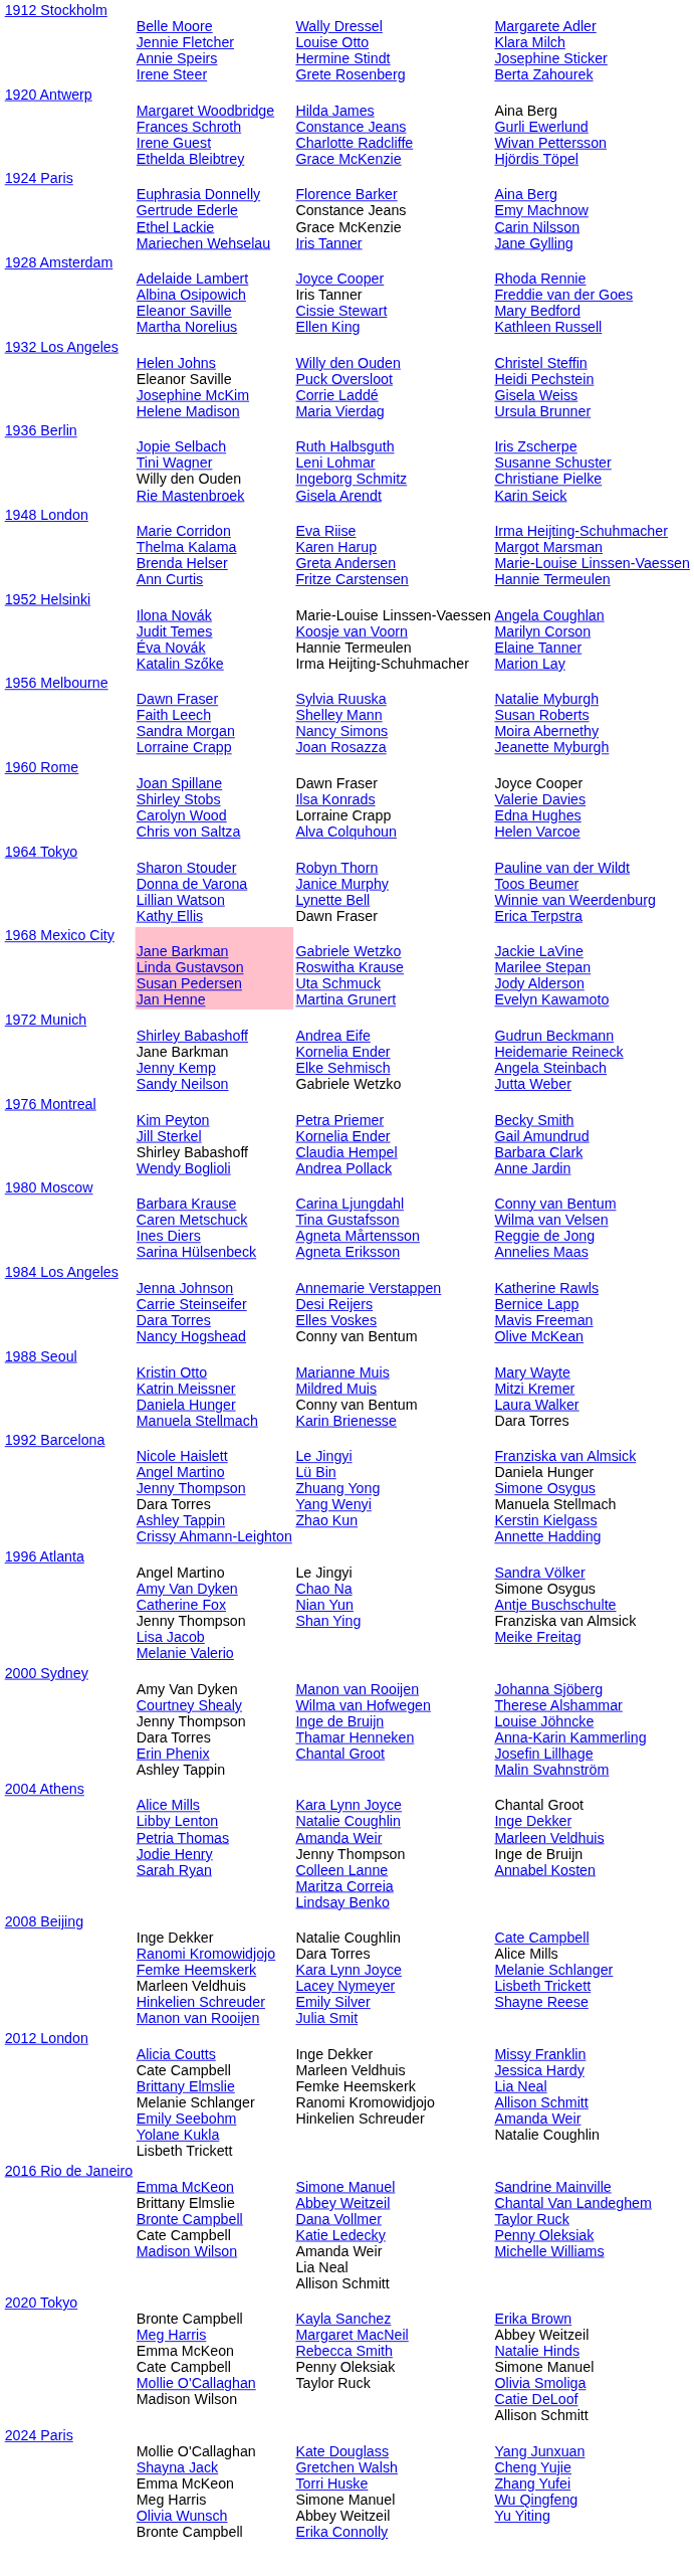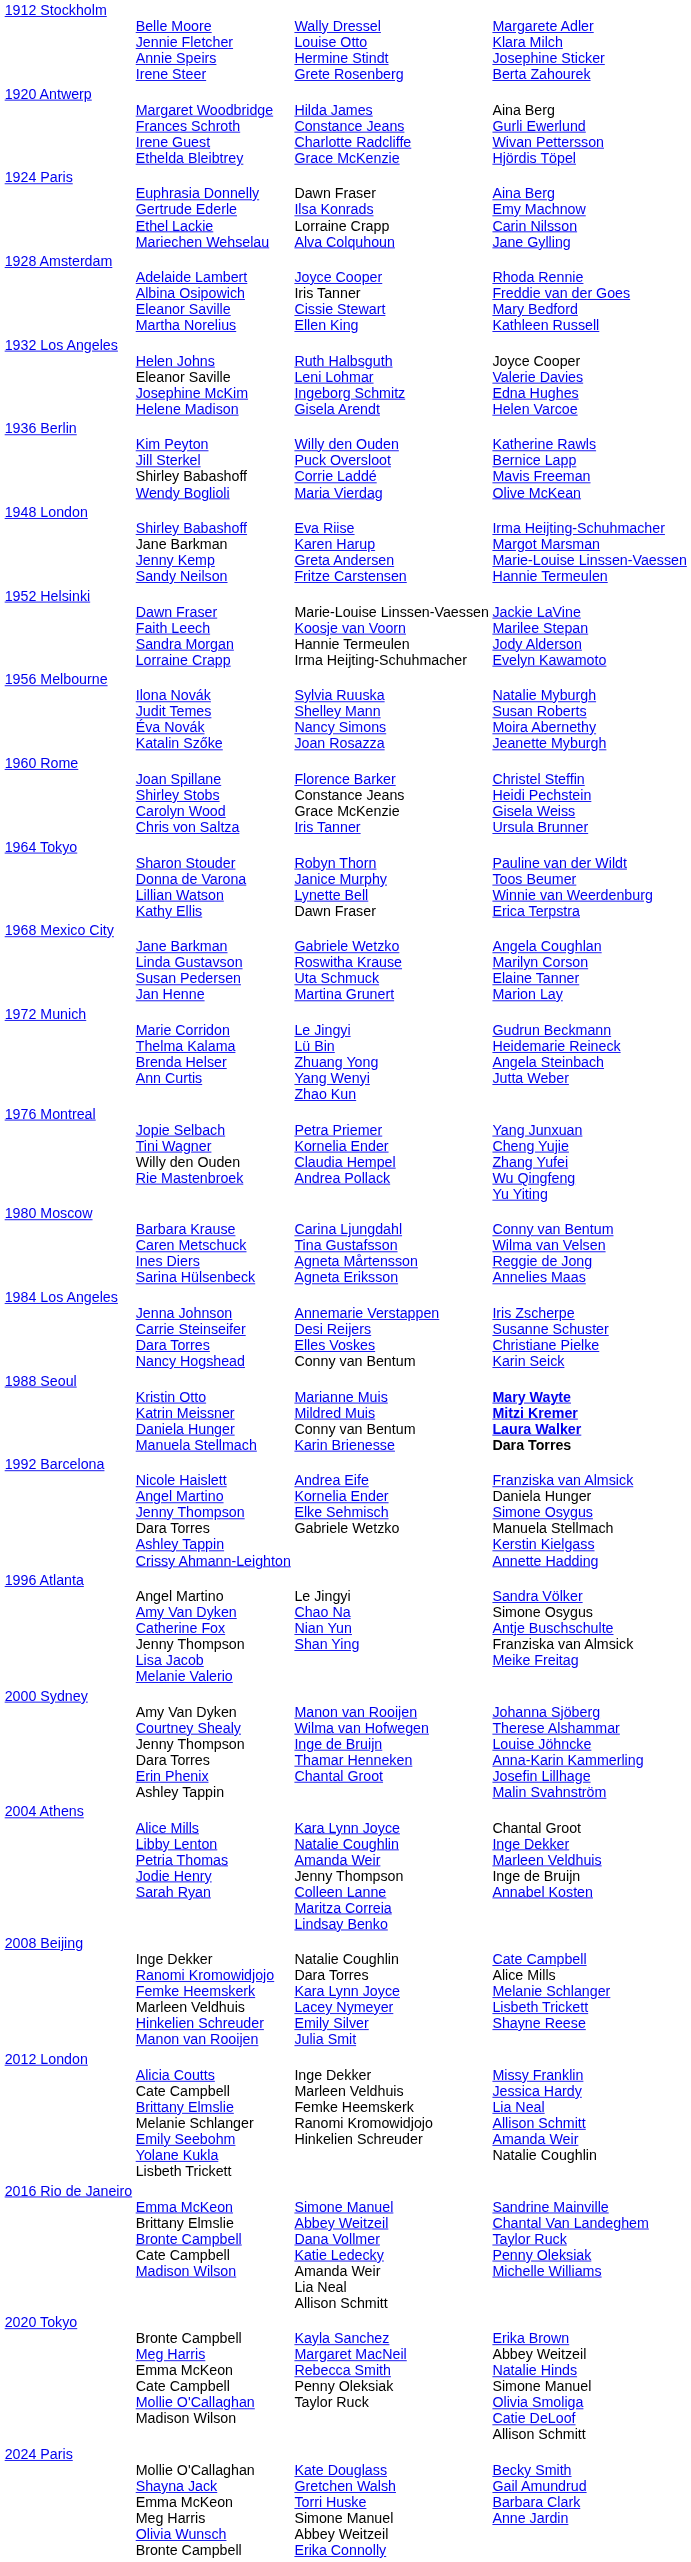1924 Paris | column 3: Florence Barker Constance Jeans Grace McKenzie Iris Tanner -> Dawn Fraser Ilsa Konrads Lorraine Crapp Alva Colquhoun
1932 Los Angeles | column 3: Willy den Ouden Puck Oversloot Corrie Laddé Maria Vierdag -> Ruth Halbsguth Leni Lohmar Ingeborg Schmitz Gisela Arendt
1932 Los Angeles | column 4: Christel Steffin Heidi Pechstein Gisela Weiss Ursula Brunner -> Joyce Cooper Valerie Davies Edna Hughes Helen Varcoe
1936 Berlin | column 2: Jopie Selbach Tini Wagner Willy den Ouden Rie Mastenbroek -> Kim Peyton Jill Sterkel Shirley Babashoff Wendy Boglioli
1936 Berlin | column 3: Ruth Halbsguth Leni Lohmar Ingeborg Schmitz Gisela Arendt -> Willy den Ouden Puck Oversloot Corrie Laddé Maria Vierdag
1936 Berlin | column 4: Iris Zscherpe Susanne Schuster Christiane Pielke Karin Seick -> Katherine Rawls Bernice Lapp Mavis Freeman Olive McKean
1948 London | column 2: Marie Corridon Thelma Kalama Brenda Helser Ann Curtis -> Shirley Babashoff Jane Barkman Jenny Kemp Sandy Neilson
1952 Helsinki | column 2: Ilona Novák Judit Temes Éva Novák Katalin Szőke -> Dawn Fraser Faith Leech Sandra Morgan Lorraine Crapp
1952 Helsinki | column 4: Angela Coughlan Marilyn Corson Elaine Tanner Marion Lay -> Jackie LaVine Marilee Stepan Jody Alderson Evelyn Kawamoto
1956 Melbourne | column 2: Dawn Fraser Faith Leech Sandra Morgan Lorraine Crapp -> Ilona Novák Judit Temes Éva Novák Katalin Szőke
1960 Rome | column 3: Dawn Fraser Ilsa Konrads Lorraine Crapp Alva Colquhoun -> Florence Barker Constance Jeans Grace McKenzie Iris Tanner
1960 Rome | column 4: Joyce Cooper Valerie Davies Edna Hughes Helen Varcoe -> Christel Steffin Heidi Pechstein Gisela Weiss Ursula Brunner
1968 Mexico City | column 2: pink background -> no background
1968 Mexico City | column 4: Jackie LaVine Marilee Stepan Jody Alderson Evelyn Kawamoto -> Angela Coughlan Marilyn Corson Elaine Tanner Marion Lay
1972 Munich | column 2: Shirley Babashoff Jane Barkman Jenny Kemp Sandy Neilson -> Marie Corridon Thelma Kalama Brenda Helser Ann Curtis
1972 Munich | column 3: Andrea Eife Kornelia Ender Elke Sehmisch Gabriele Wetzko -> Le Jingyi Lü Bin Zhuang Yong Yang Wenyi Zhao Kun
1976 Montreal | column 2: Kim Peyton Jill Sterkel Shirley Babashoff Wendy Boglioli -> Jopie Selbach Tini Wagner Willy den Ouden Rie Mastenbroek
1976 Montreal | column 4: Becky Smith Gail Amundrud Barbara Clark Anne Jardin -> Yang Junxuan Cheng Yujie Zhang Yufei Wu Qingfeng Yu Yiting
1984 Los Angeles | column 4: Katherine Rawls Bernice Lapp Mavis Freeman Olive McKean -> Iris Zscherpe Susanne Schuster Christiane Pielke Karin Seick
1988 Seoul | column 4: normal -> bold
1992 Barcelona | column 3: Le Jingyi Lü Bin Zhuang Yong Yang Wenyi Zhao Kun -> Andrea Eife Kornelia Ender Elke Sehmisch Gabriele Wetzko
2024 Paris | column 4: Yang Junxuan Cheng Yujie Zhang Yufei Wu Qingfeng Yu Yiting -> Becky Smith Gail Amundrud Barbara Clark Anne Jardin
